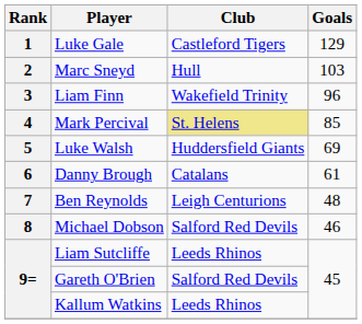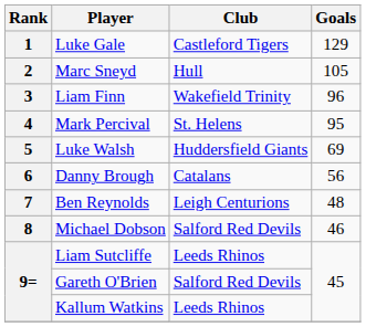Marc Sneyd | Goals: 103 -> 105
Mark Percival | Club: khaki background -> no background
Mark Percival | Goals: 85 -> 95
Danny Brough | Goals: 61 -> 56
